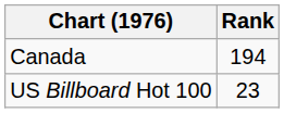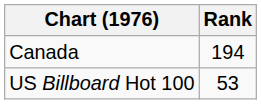US Billboard Hot 100 | Rank: 23 -> 53
